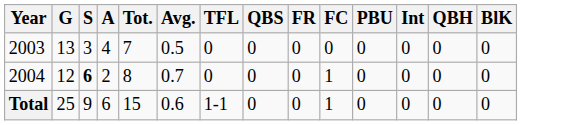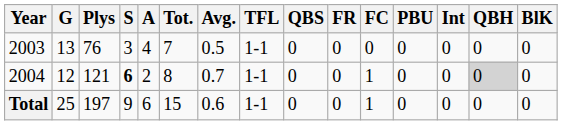+ column: Plys | 76 | 121 | 197
2003 | TFL: 0 -> 1-1
2004 | TFL: 0 -> 1-1
2004 | QBH: no background -> lightgrey background
